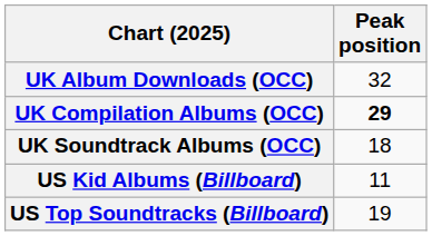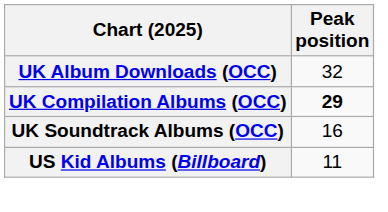UK Soundtrack Albums (OCC) | Peak position: 18 -> 16
- row: US Top Soundtracks (Billboard) | 19
